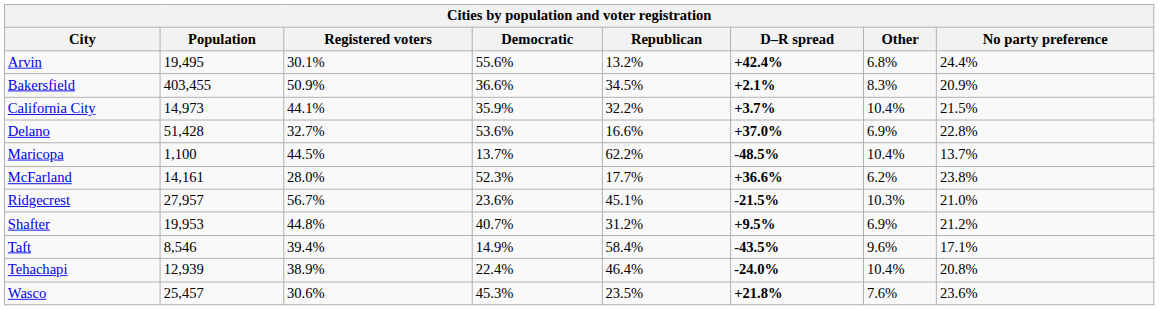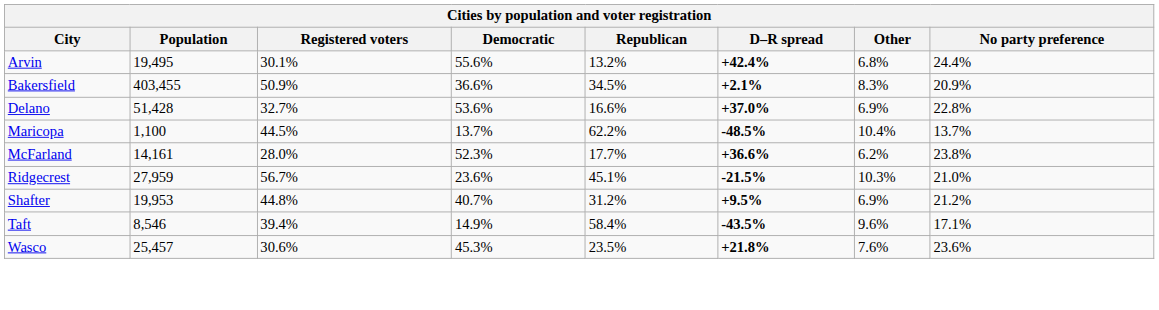- row: California City | 14,973 | 44.1% | 35.9% | 32.2% | +3.7% | 10.4% | 21.5%
Ridgecrest | Population: 27,957 -> 27,959
- row: Tehachapi | 12,939 | 38.9% | 22.4% | 46.4% | -24.0% | 10.4% | 20.8%
